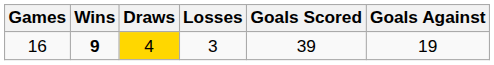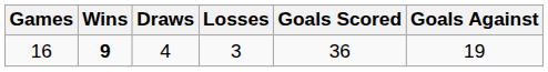16 | Draws: gold background -> no background
16 | Goals Scored: 39 -> 36
